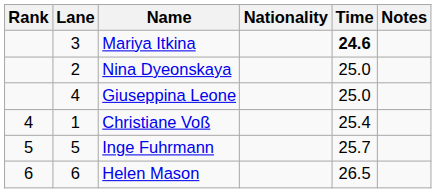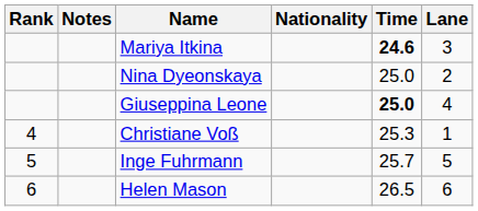columns swapped: Lane <-> Notes
Giuseppina Leone | Time: normal -> bold
Christiane Voß | Time: 25.4 -> 25.3
